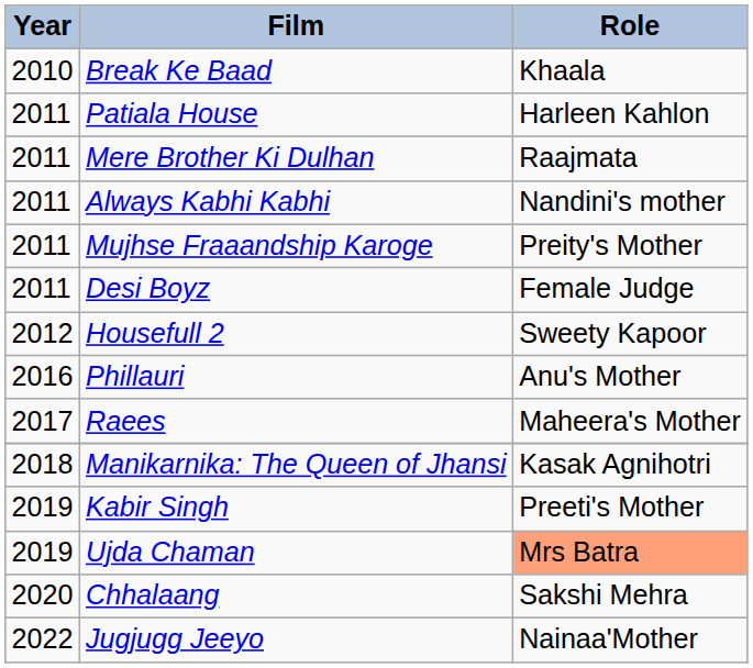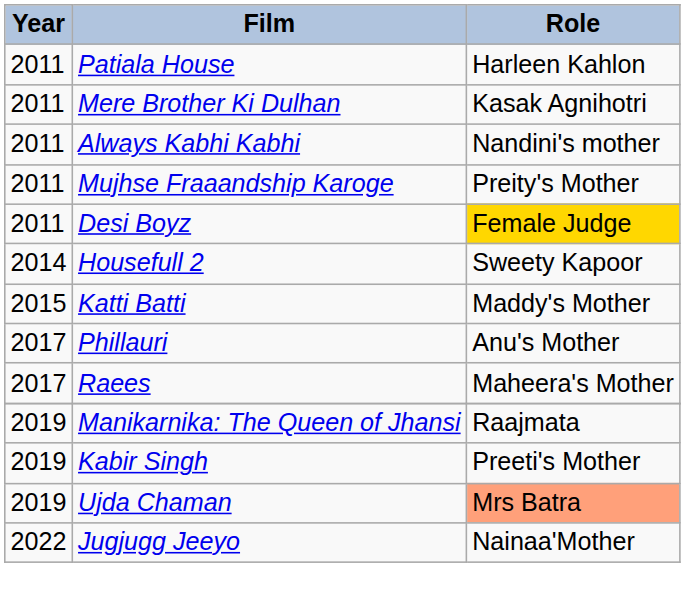- row: 2010 | Break Ke Baad | Khaala
Mere Brother Ki Dulhan | Role: Raajmata -> Kasak Agnihotri
Desi Boyz | Role: no background -> gold background
Housefull 2 | Year: 2012 -> 2014
+ row: 2015 | Katti Batti | Maddy's Mother
Phillauri | Year: 2016 -> 2017
Manikarnika: The Queen of Jhansi | Year: 2018 -> 2019
Manikarnika: The Queen of Jhansi | Role: Kasak Agnihotri -> Raajmata
- row: 2020 | Chhalaang | Sakshi Mehra
